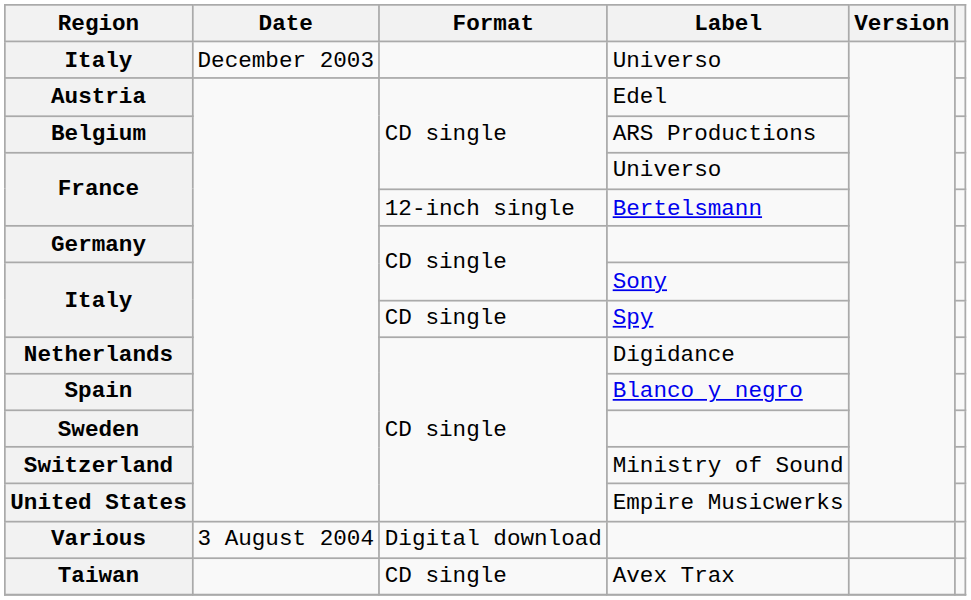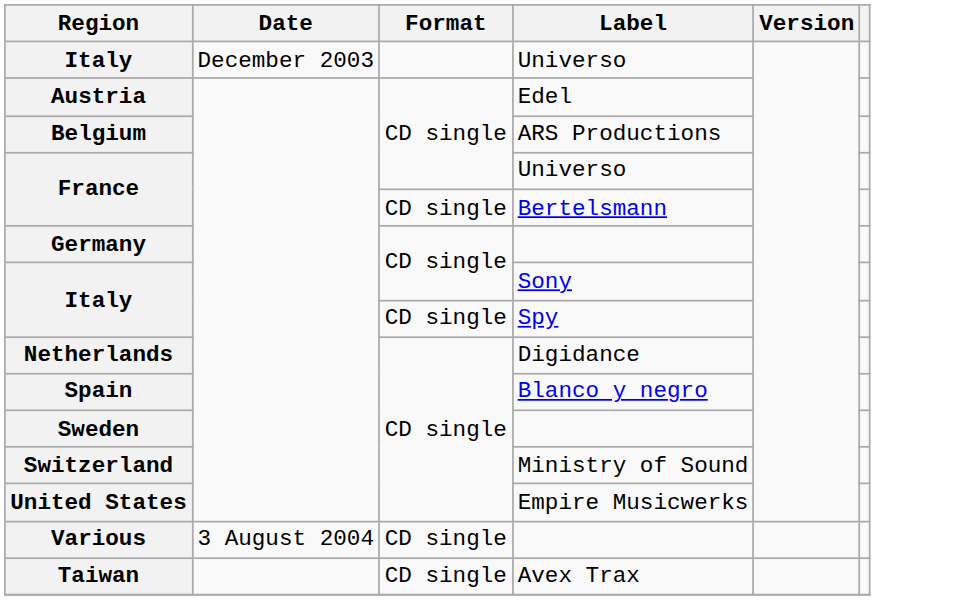France / Bertelsmann | Format: 12-inch single -> CD single
Various | Format: Digital download -> CD single
